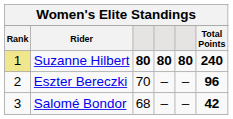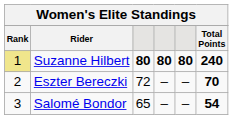Eszter Bereczki | column 3: 70 -> 72
Eszter Bereczki | Total Points: 96 -> 70
Salomé Bondor | column 3: 68 -> 65
Salomé Bondor | Total Points: 42 -> 54
